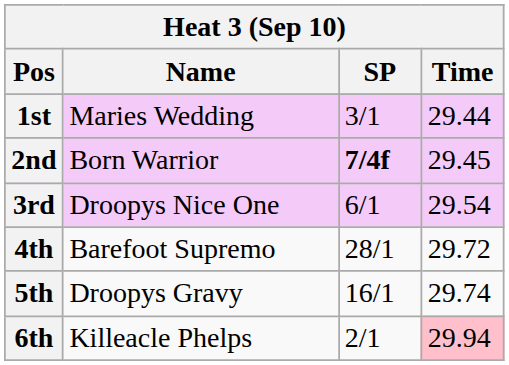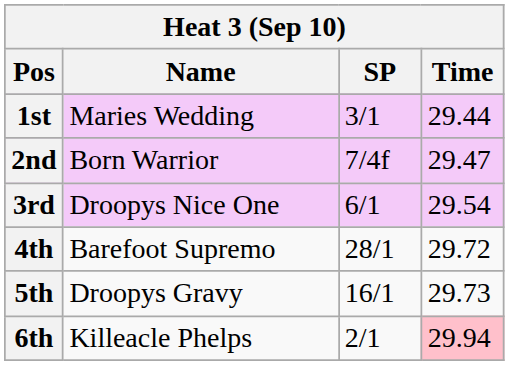2nd | SP: bold -> normal
2nd | Time: 29.45 -> 29.47
5th | Time: 29.74 -> 29.73
